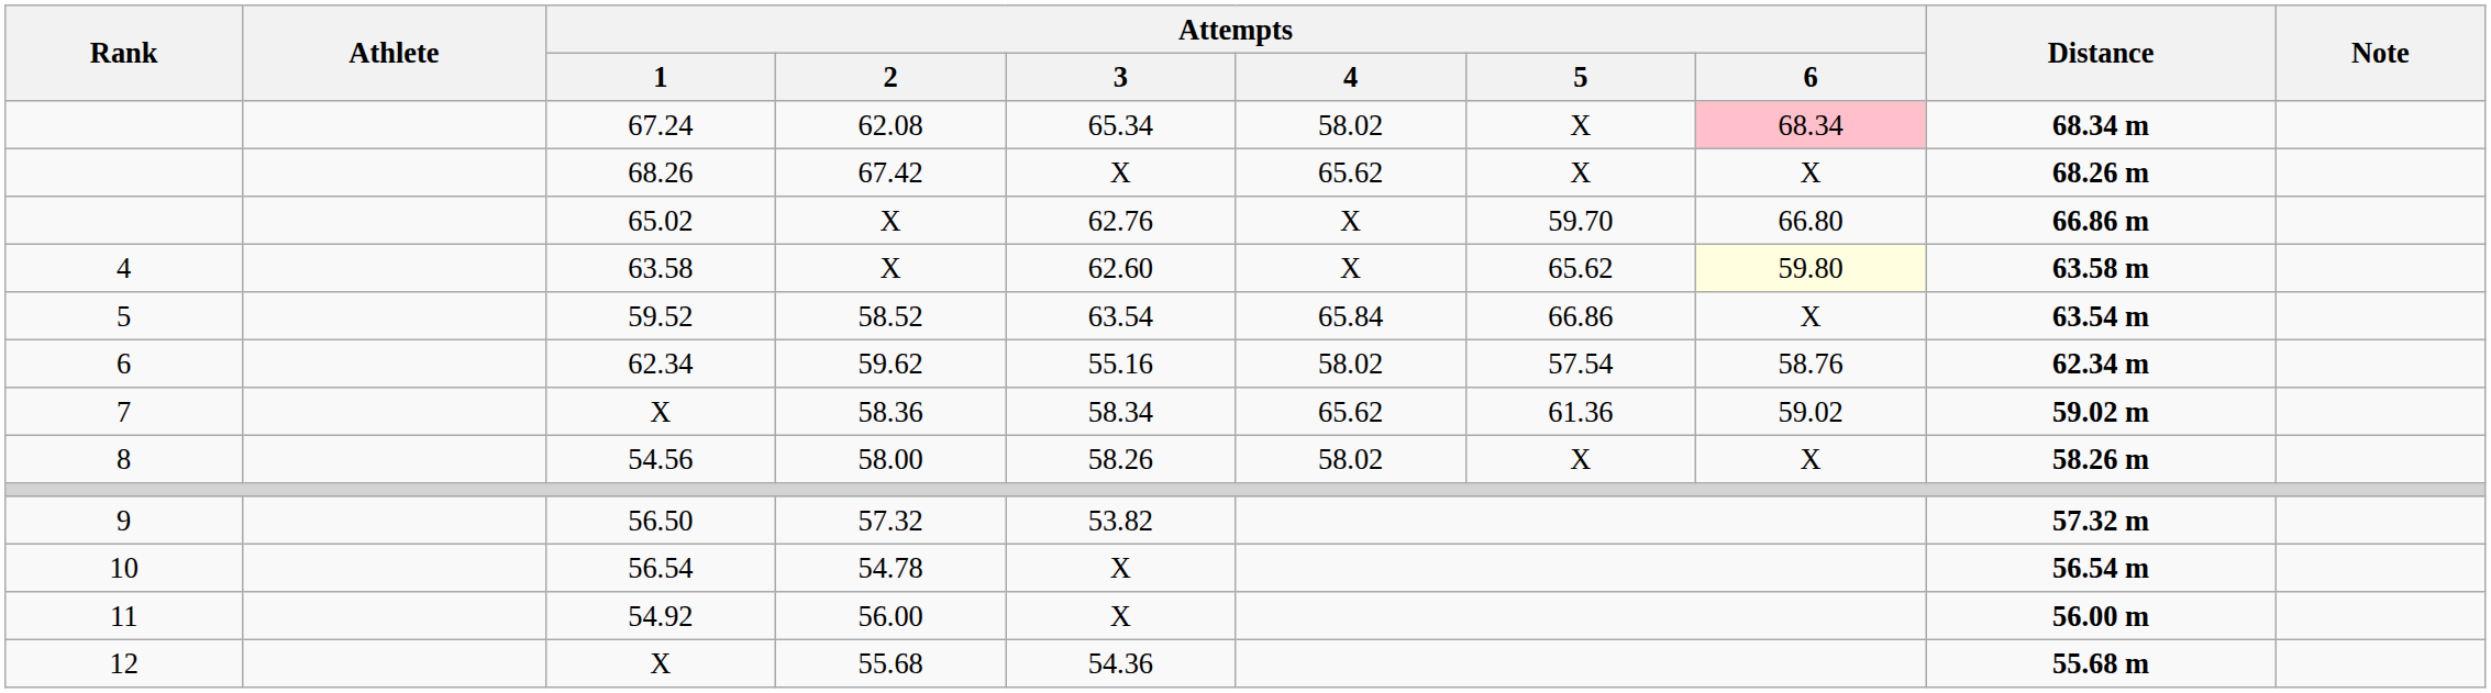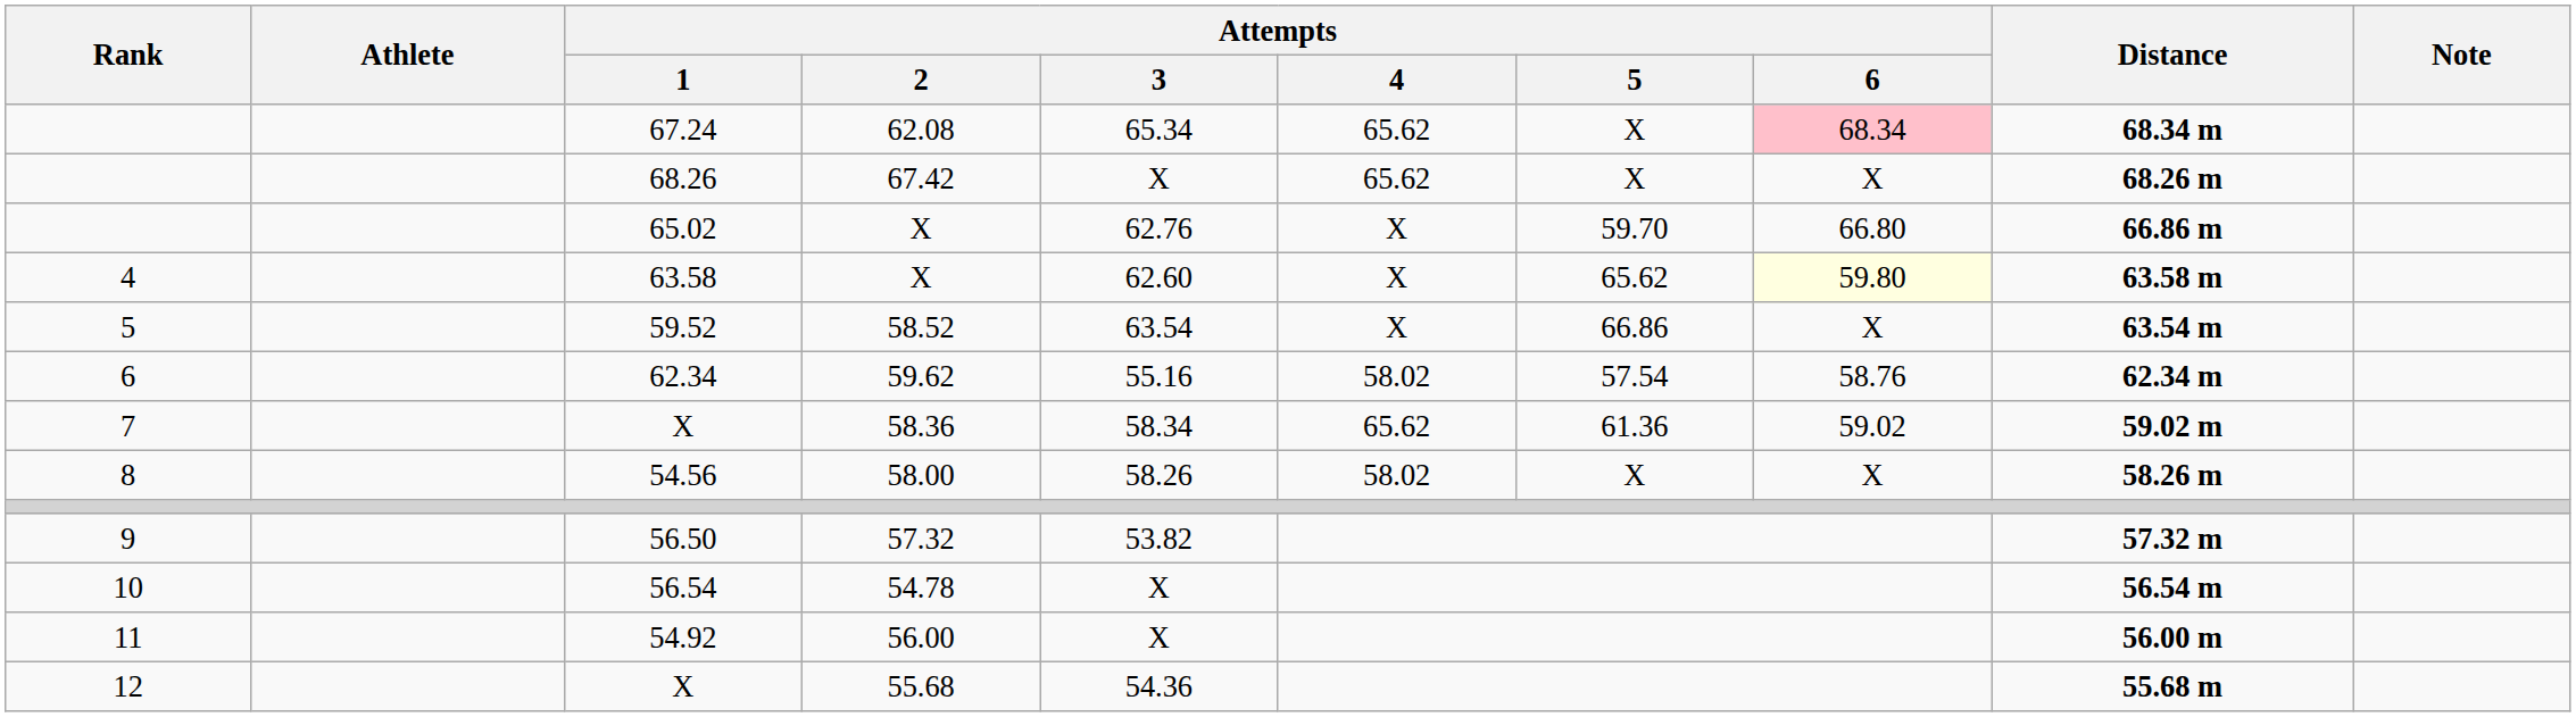67.24 | Attempts / 4: 58.02 -> 65.62
59.52 | Attempts / 4: 65.84 -> X
